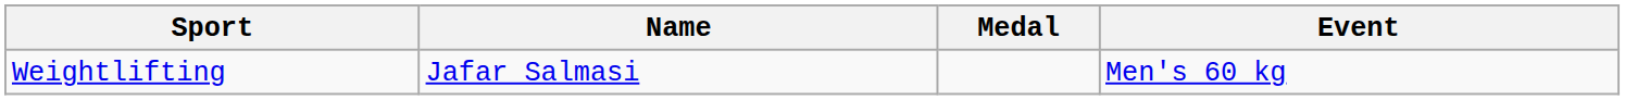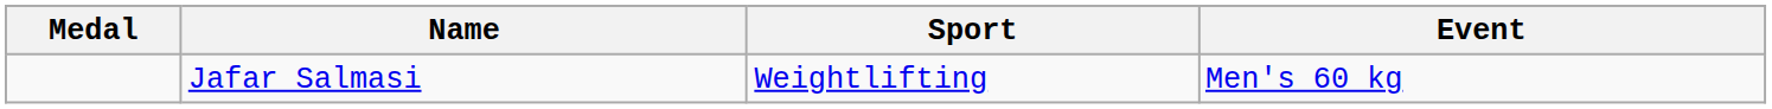columns swapped: Medal <-> Sport
